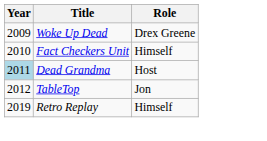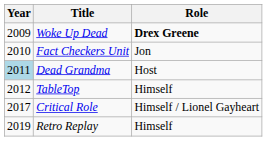Woke Up Dead | Role: normal -> bold
Fact Checkers Unit | Role: Himself -> Jon
TableTop | Role: Jon -> Himself
+ row: 2017 | Critical Role | Himself / Lionel Gayheart
